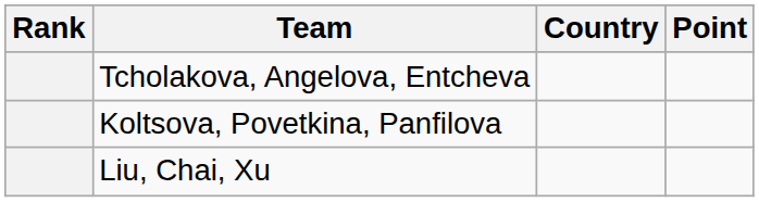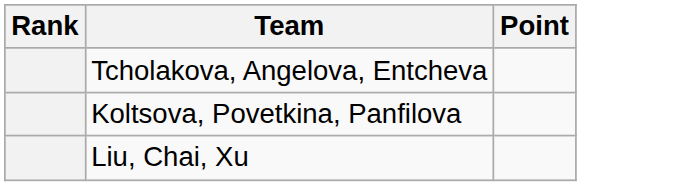- column: Country
